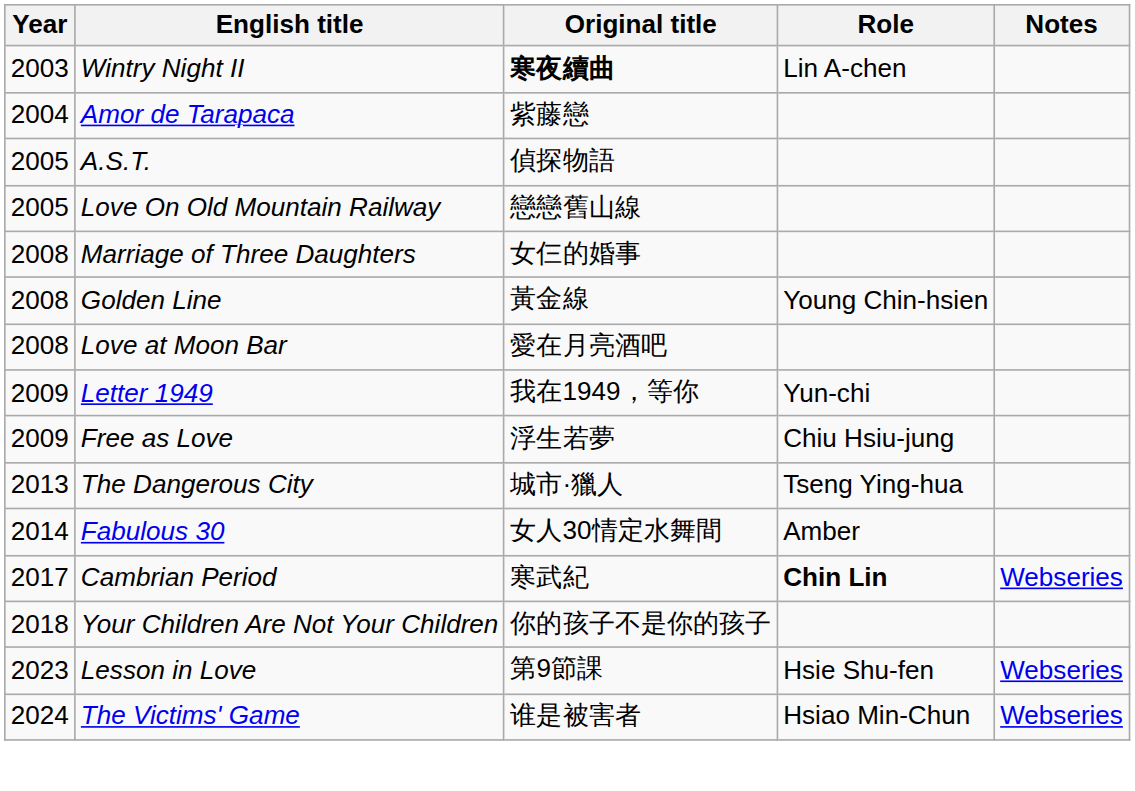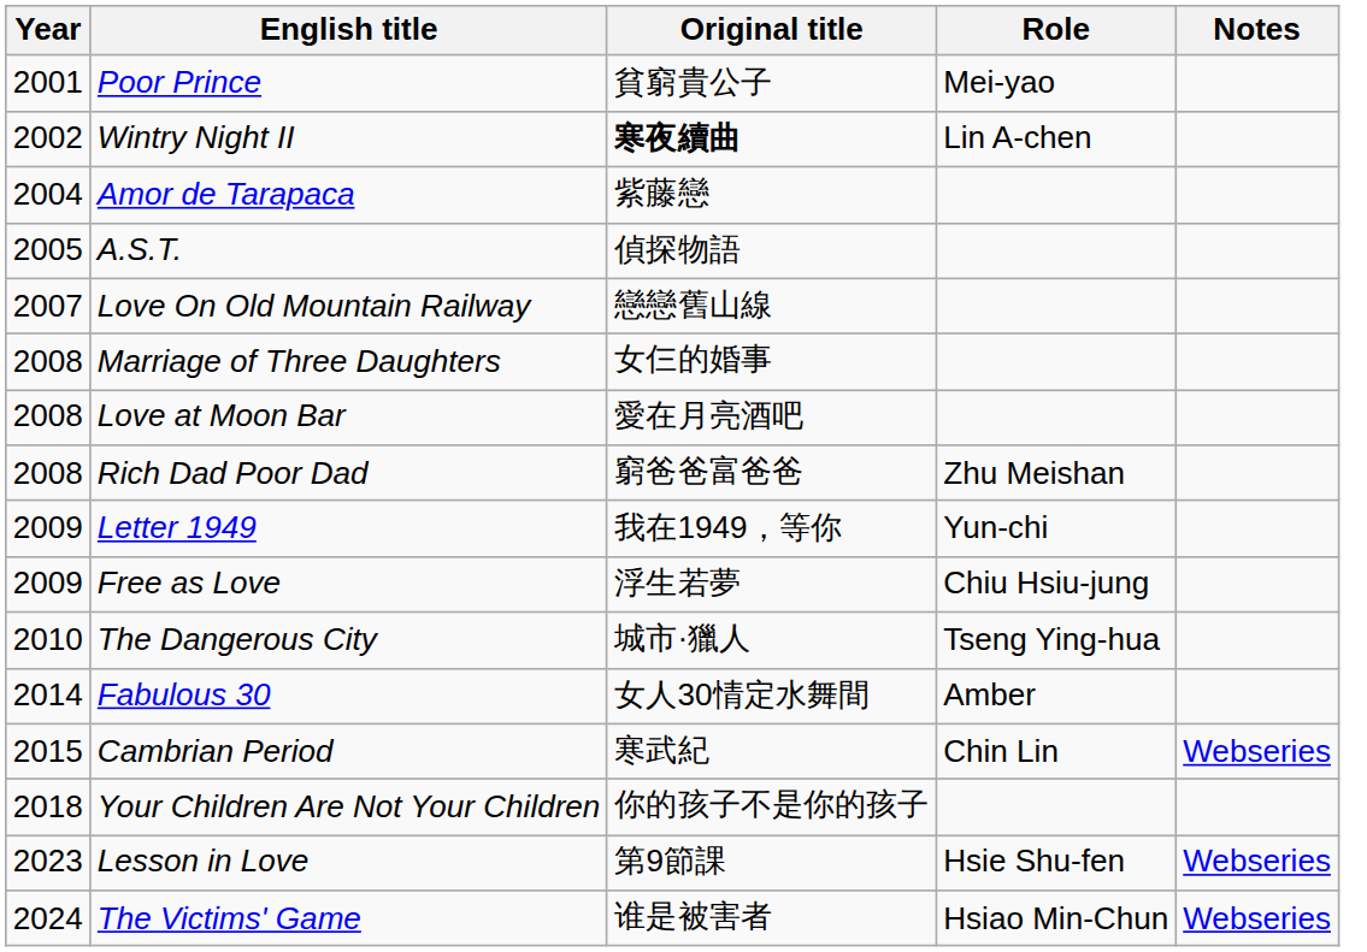+ row: 2001 | Poor Prince | 貧窮貴公子 | Mei-yao
Wintry Night II | Year: 2003 -> 2002
Love On Old Mountain Railway | Year: 2005 -> 2007
- row: 2008 | Golden Line | 黃金線 | Young Chin-hsien
+ row: 2008 | Rich Dad Poor Dad | 窮爸爸富爸爸 | Zhu Meishan
The Dangerous City | Year: 2013 -> 2010
Cambrian Period | Year: 2017 -> 2015
Cambrian Period | Role: bold -> normal
